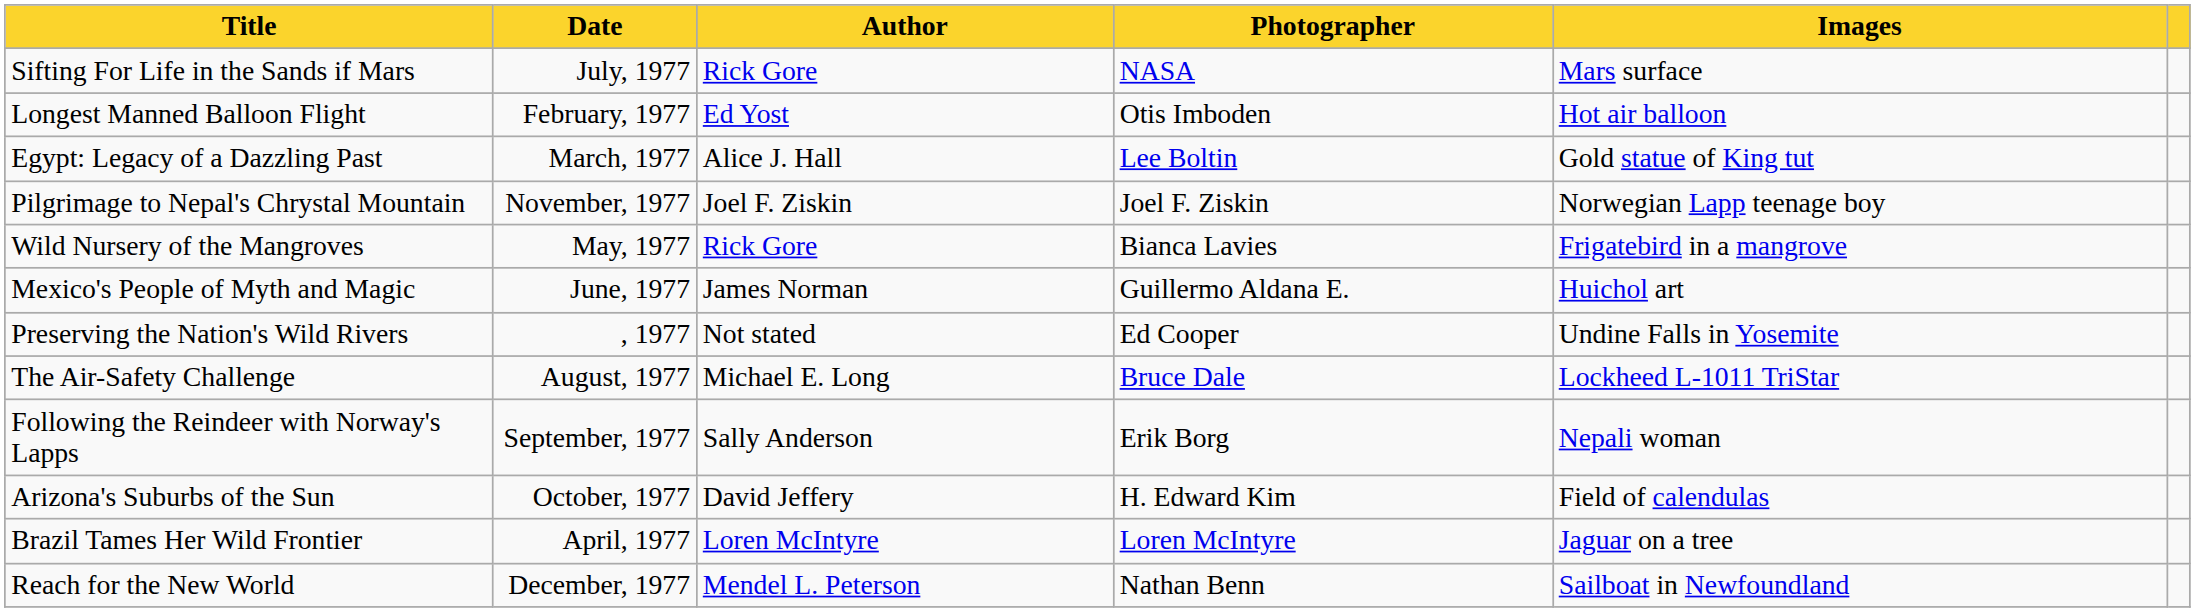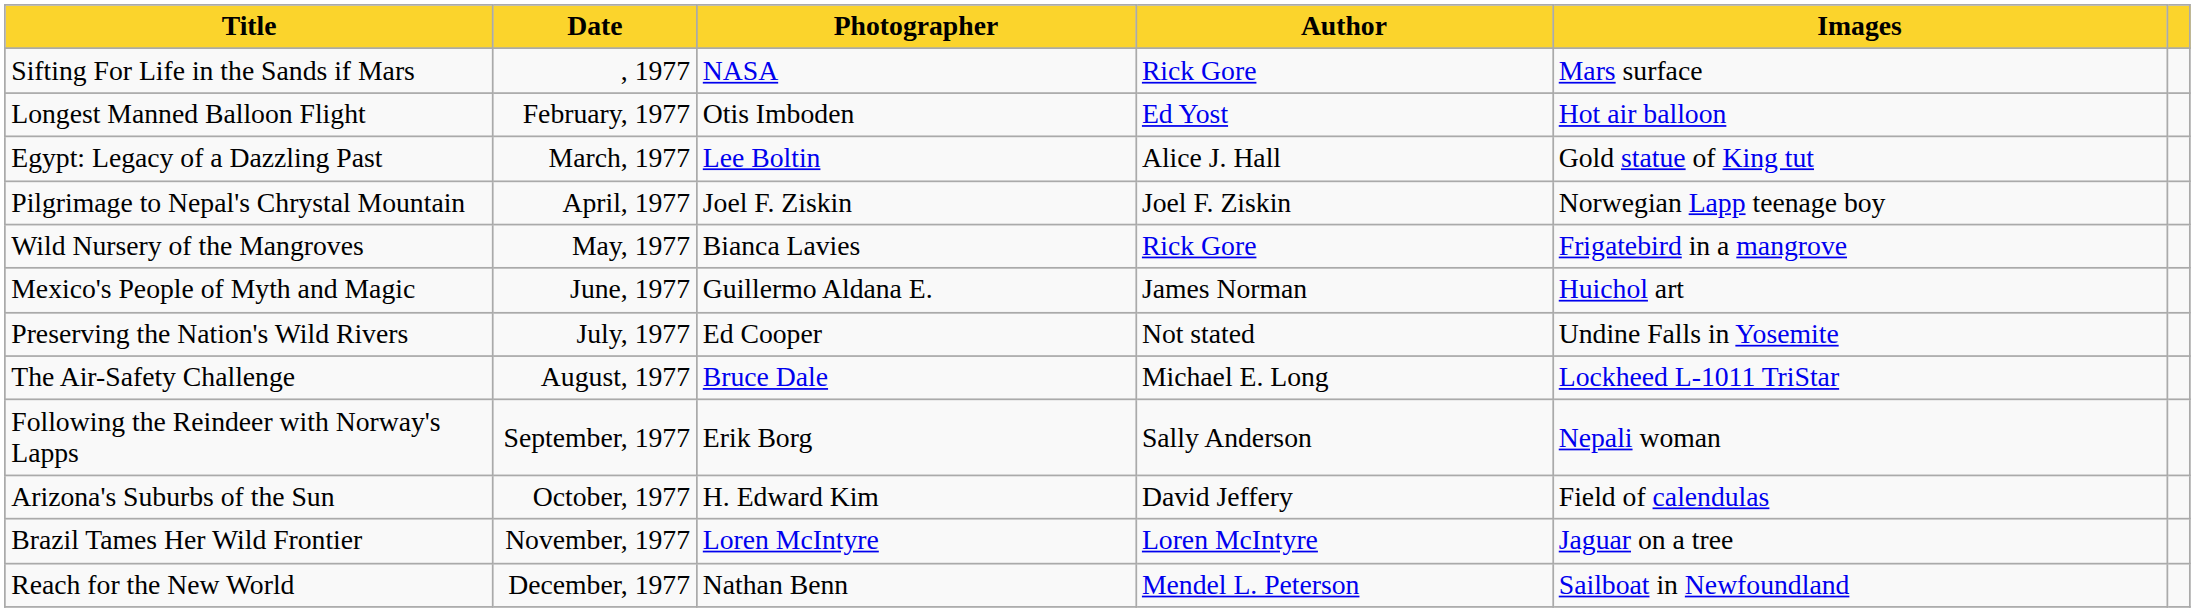columns swapped: Author <-> Photographer
Sifting For Life in the Sands if Mars | Date: July, 1977 -> , 1977
Pilgrimage to Nepal's Chrystal Mountain | Date: November, 1977 -> April, 1977
Preserving the Nation's Wild Rivers | Date: , 1977 -> July, 1977
Brazil Tames Her Wild Frontier | Date: April, 1977 -> November, 1977
